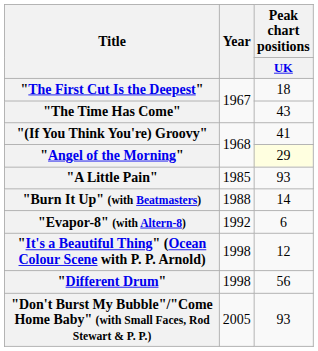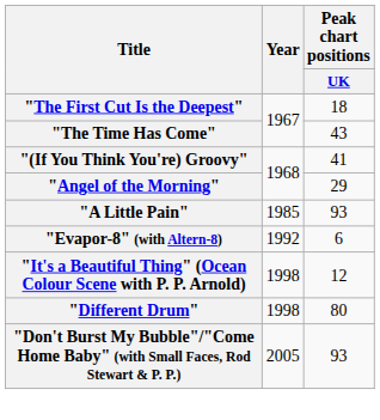"Angel of the Morning" | Peak chart positions / UK: lightyellow background -> no background
- row: "Burn It Up" (with Beatmasters) | 1988 | 14
"Different Drum" | Peak chart positions / UK: 56 -> 80
